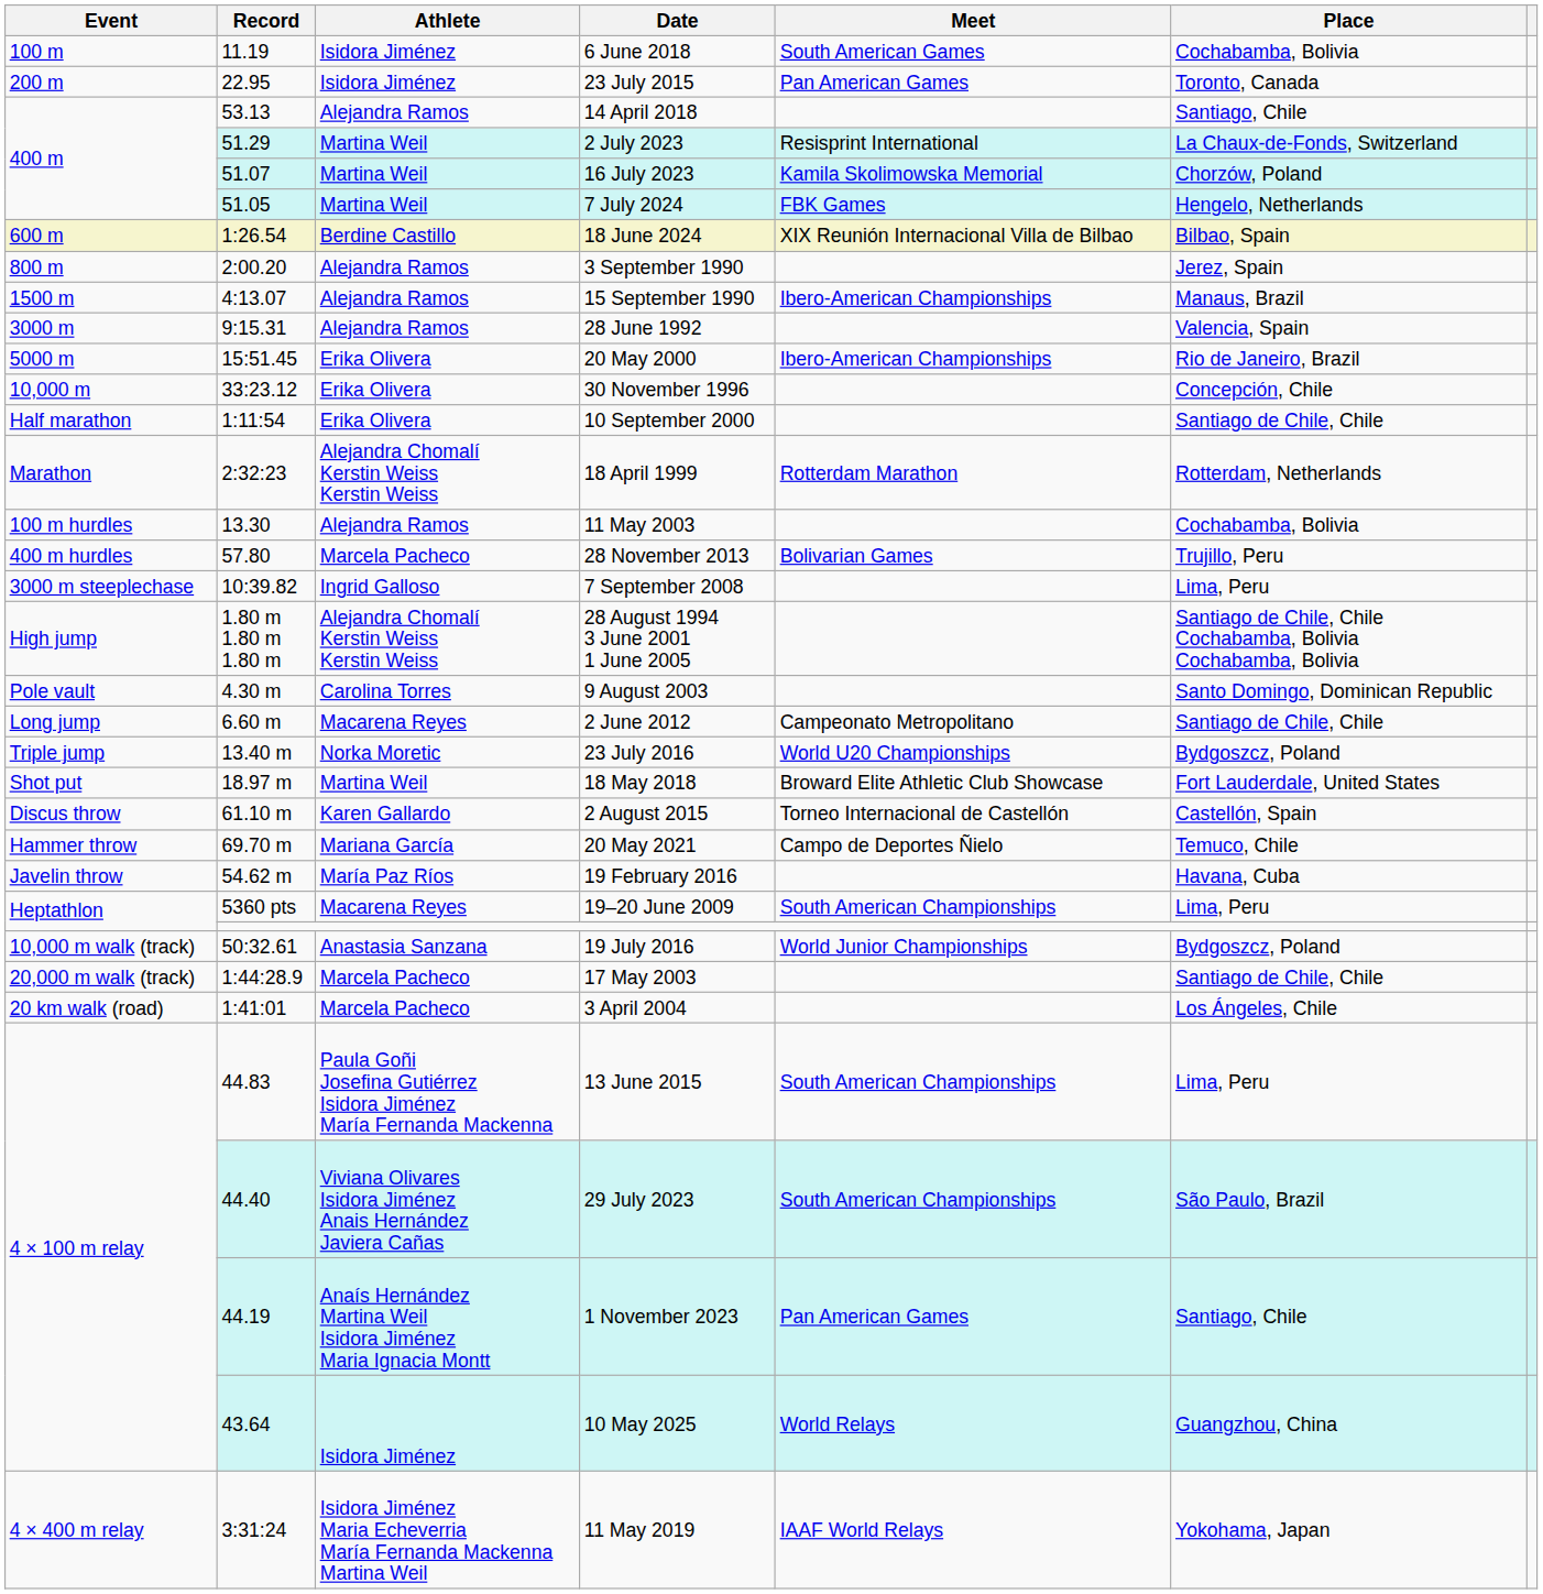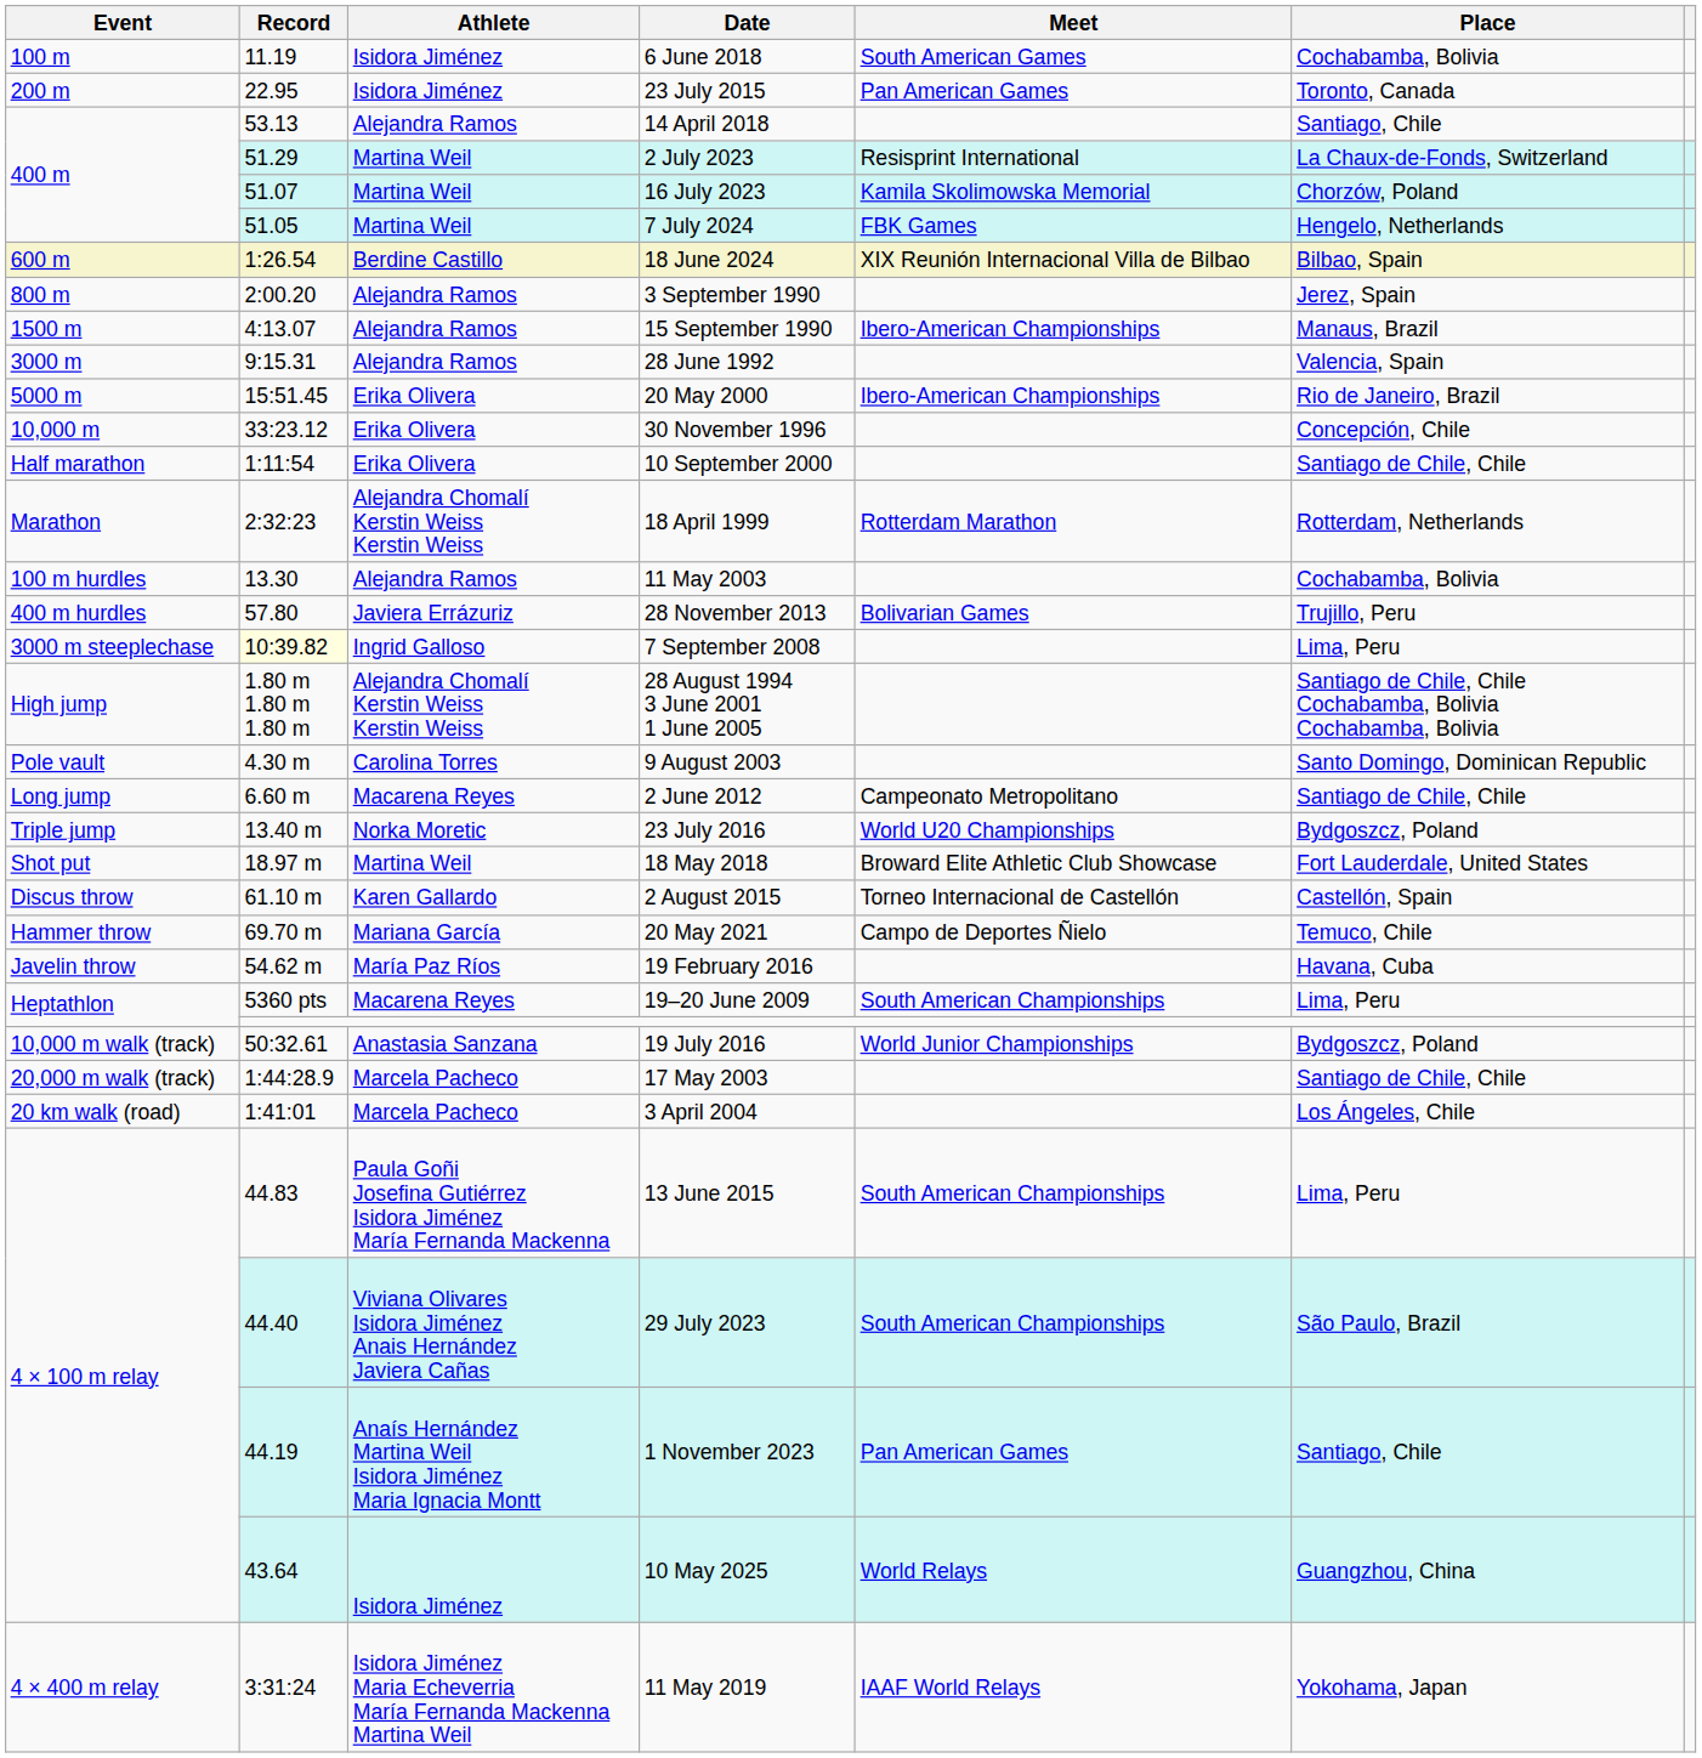28 November 2013 | Athlete: Marcela Pacheco -> Javiera Errázuriz
7 September 2008 | Record: no background -> lightyellow background
